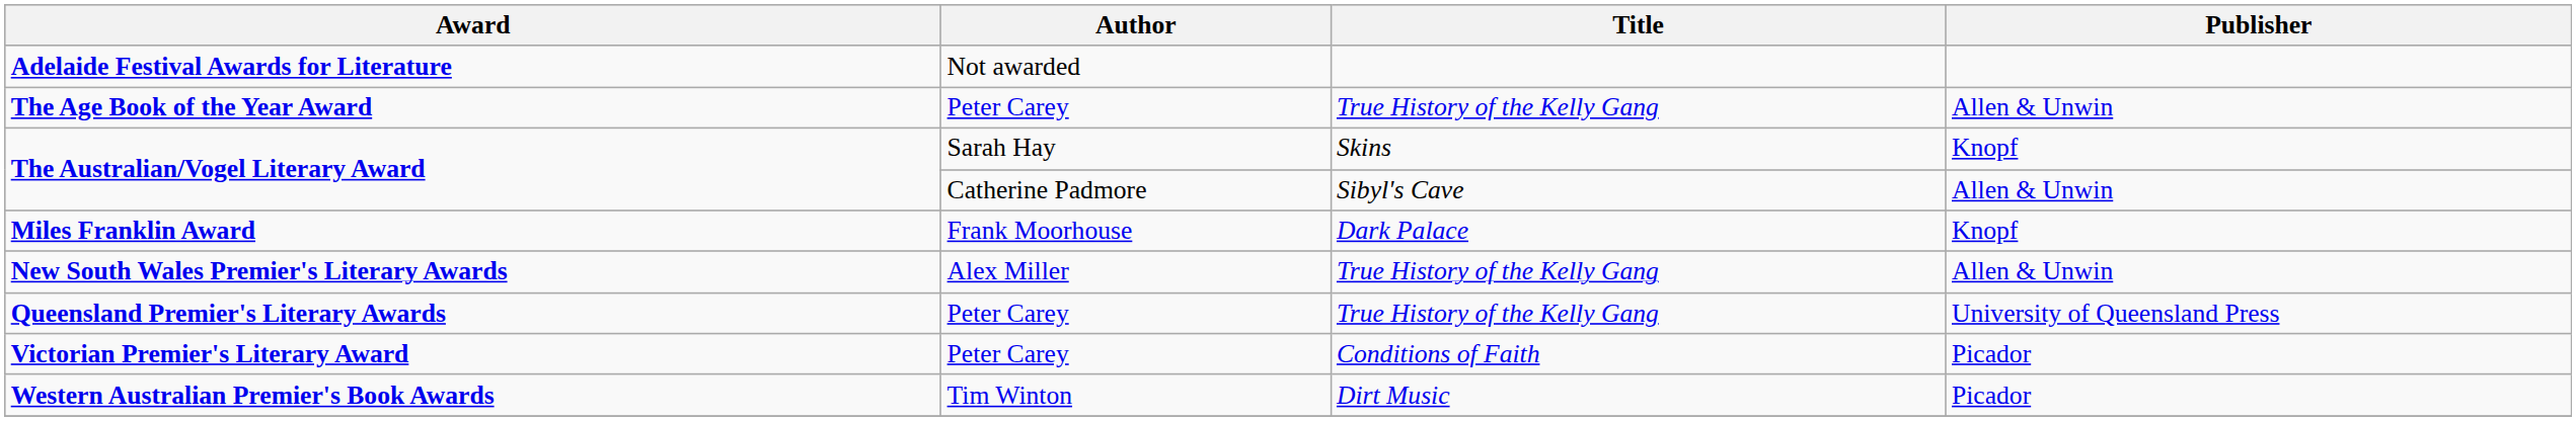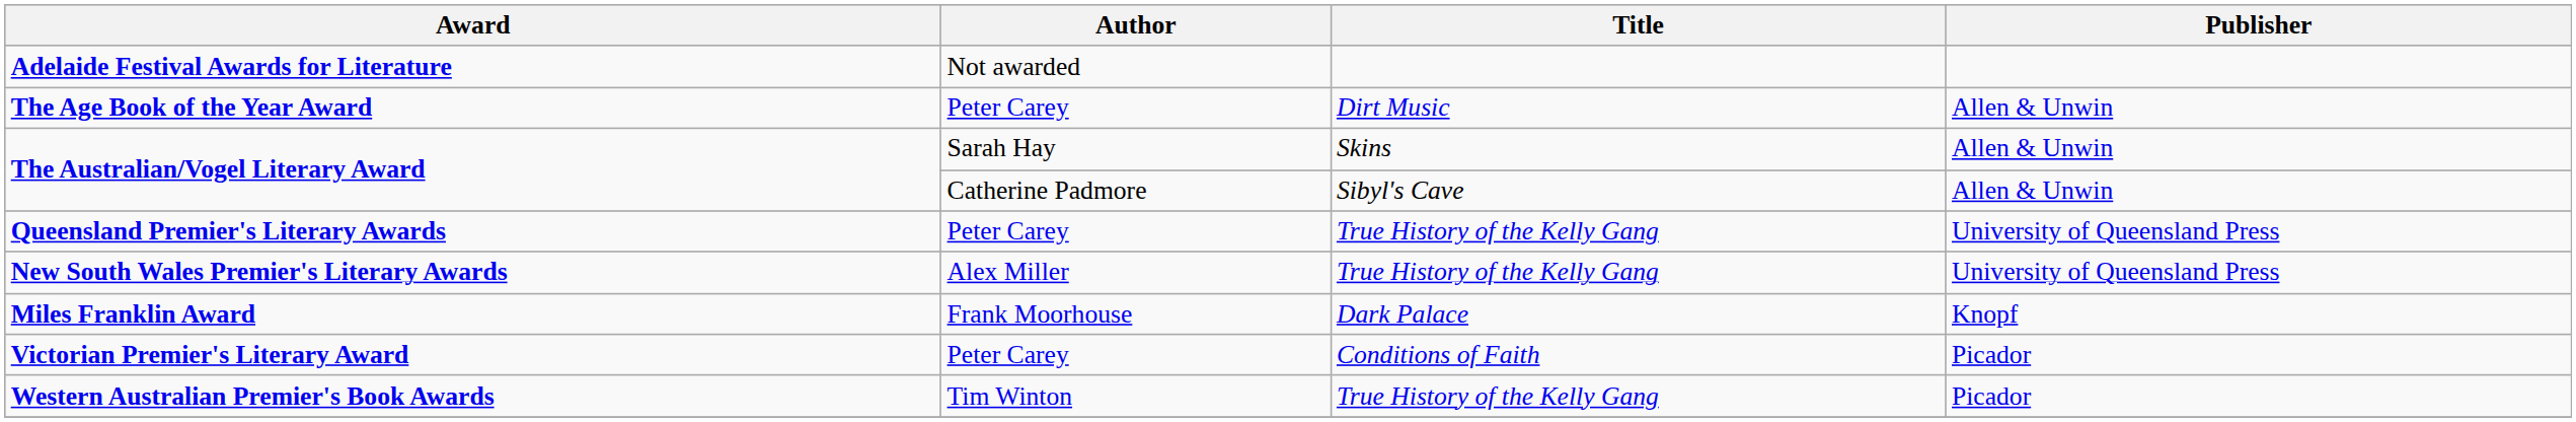The Age Book of the Year Award | Title: True History of the Kelly Gang -> Dirt Music
The Australian/Vogel Literary Award / Sarah Hay | Publisher: Knopf -> Allen & Unwin
rows swapped: Miles Franklin Award <-> Queensland Premier's Literary Awards
New South Wales Premier's Literary Awards | Publisher: Allen & Unwin -> University of Queensland Press
Western Australian Premier's Book Awards | Title: Dirt Music -> True History of the Kelly Gang
